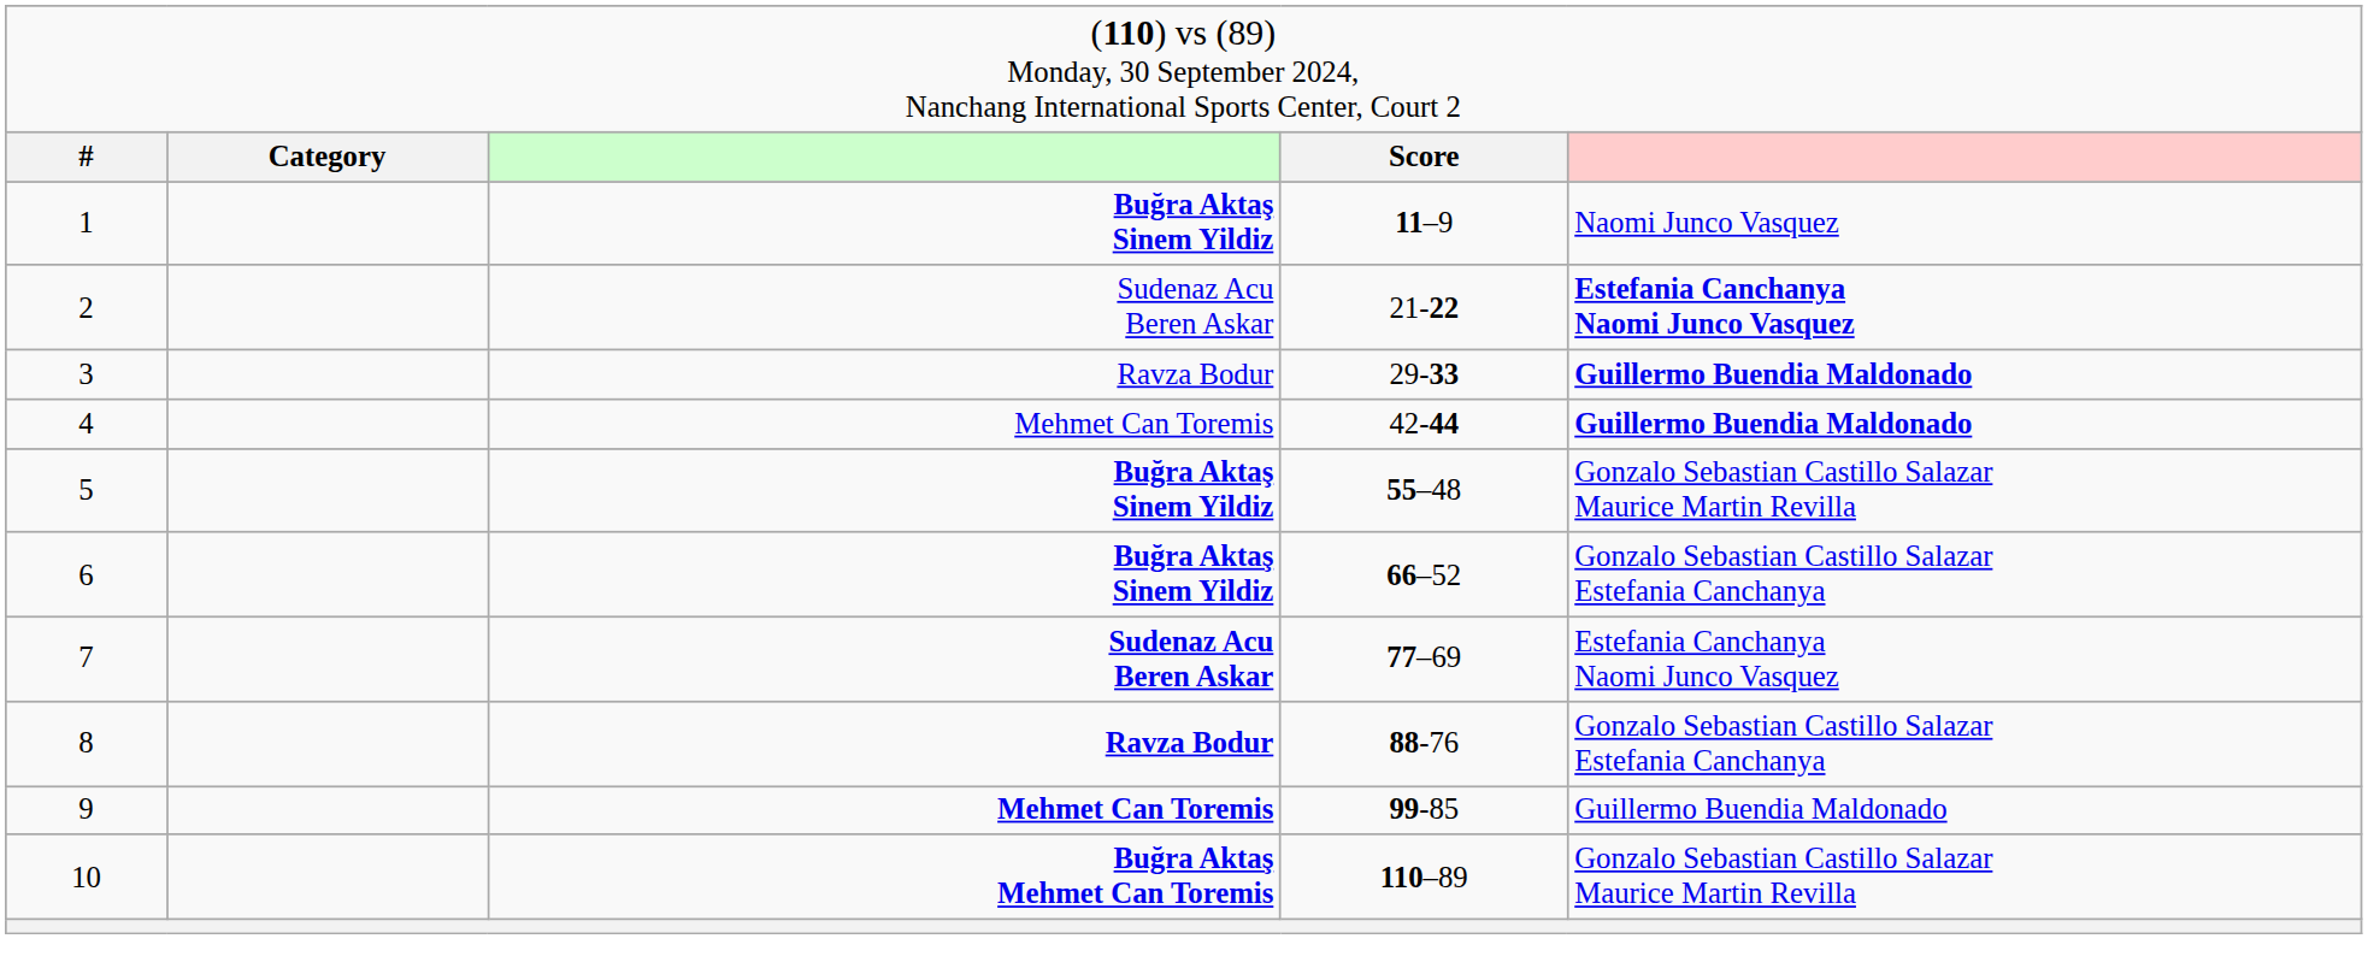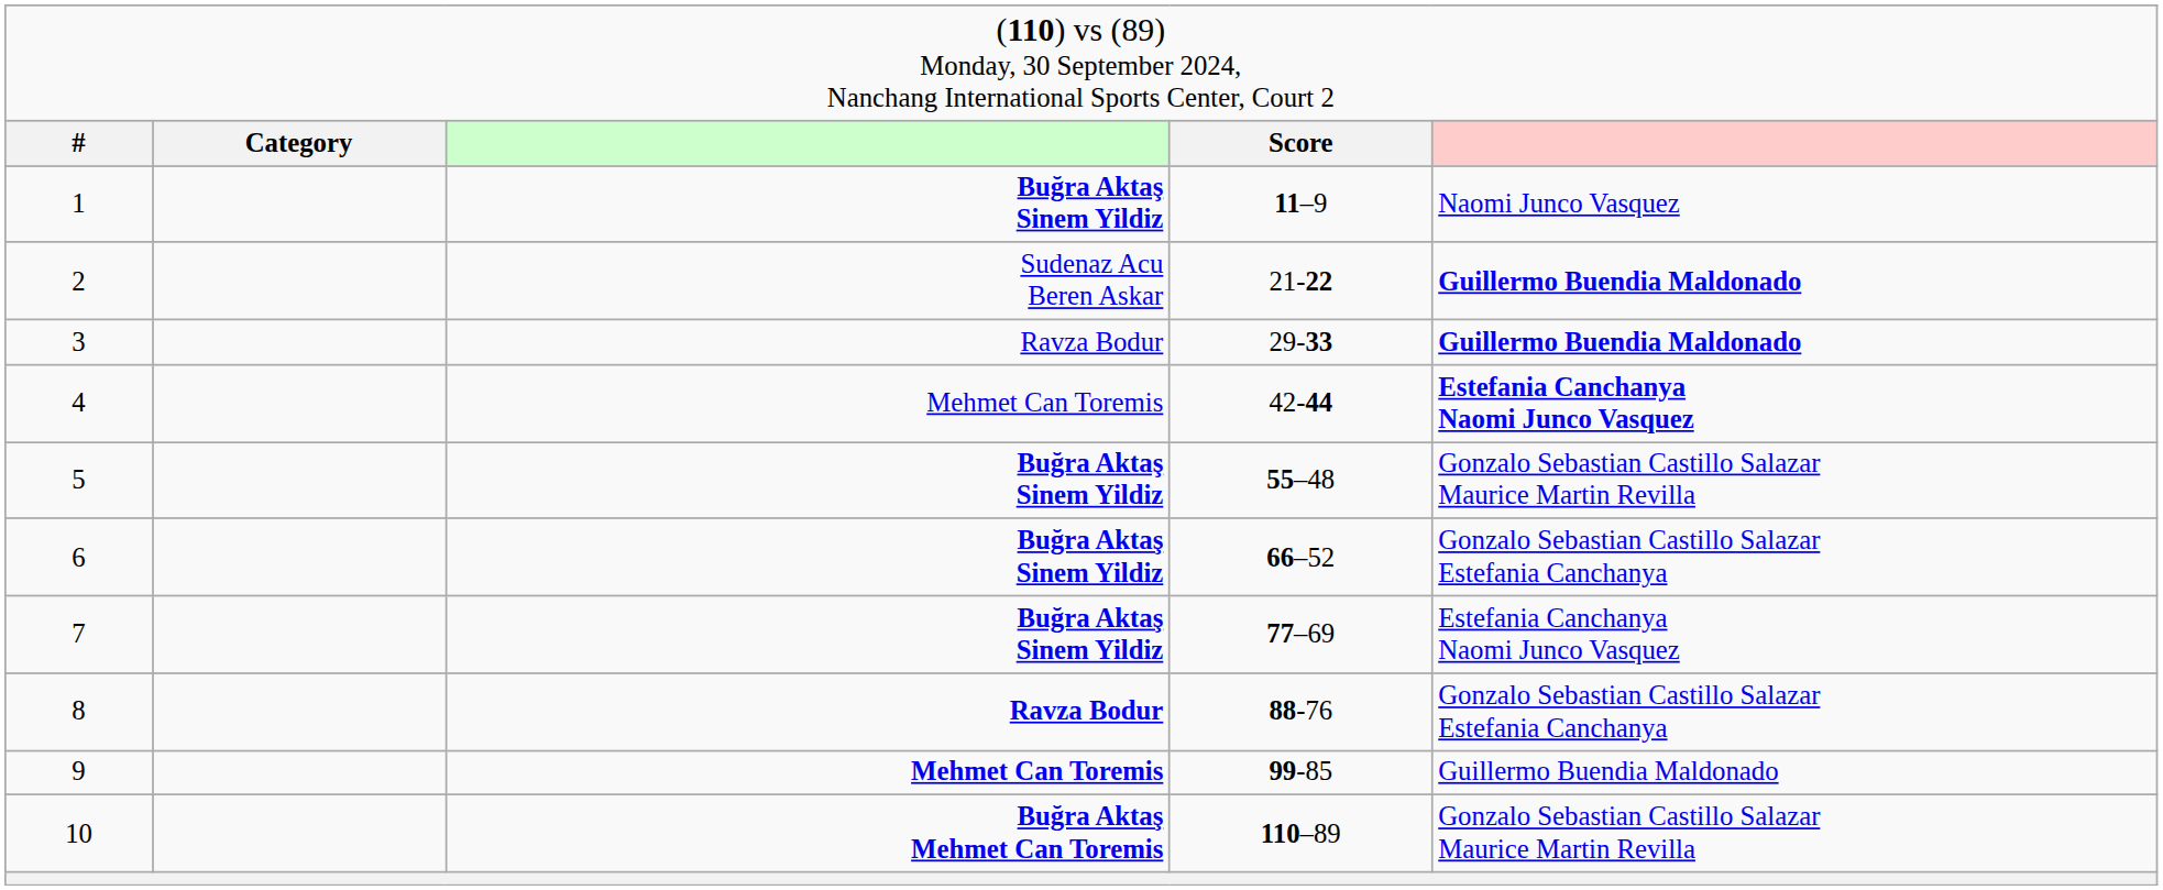2 | column 5: Estefania Canchanya Naomi Junco Vasquez -> Guillermo Buendia Maldonado
4 | column 5: Guillermo Buendia Maldonado -> Estefania Canchanya Naomi Junco Vasquez
7 | column 3: Sudenaz Acu Beren Askar -> Buğra Aktaş Sinem Yildiz
